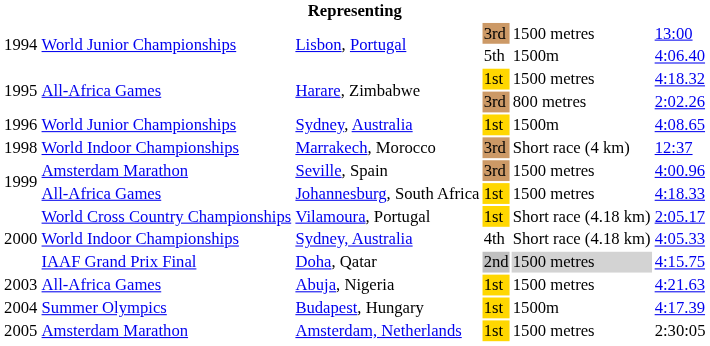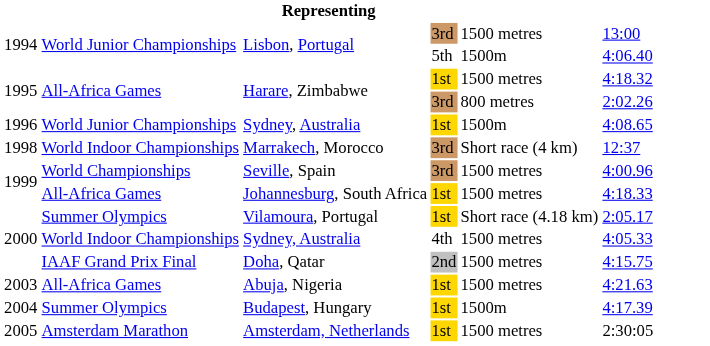Seville, Spain | column 2: Amsterdam Marathon -> World Championships
Vilamoura, Portugal | column 2: World Cross Country Championships -> Summer Olympics
Sydney, Australia / 4th | column 5: Short race (4.18 km) -> 1500 metres
Doha, Qatar | column 5: lightgrey background -> no background
